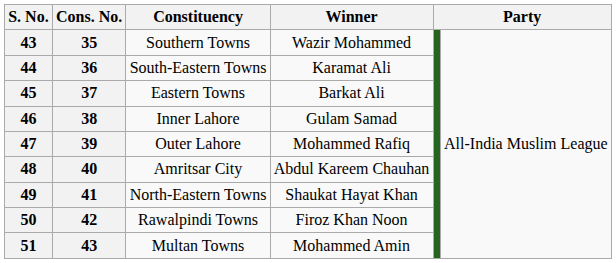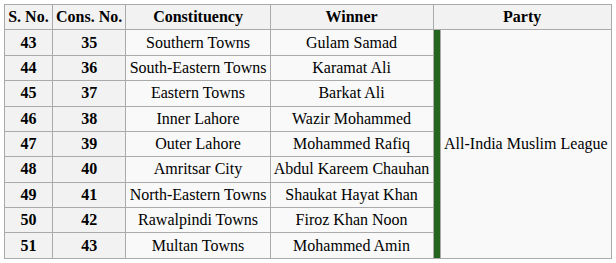Southern Towns | Winner: Wazir Mohammed -> Gulam Samad
Inner Lahore | Winner: Gulam Samad -> Wazir Mohammed
